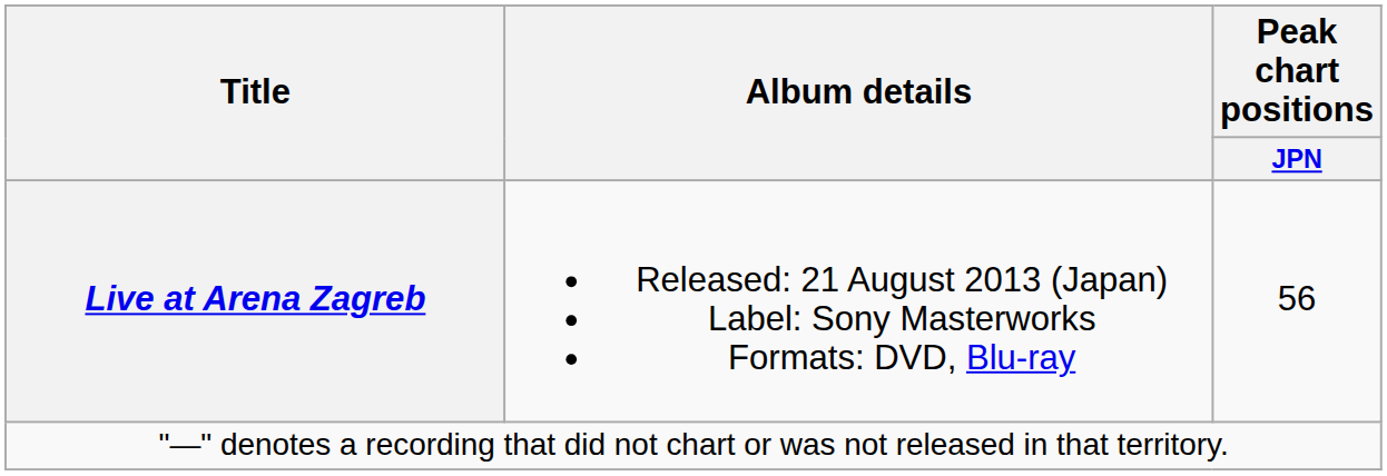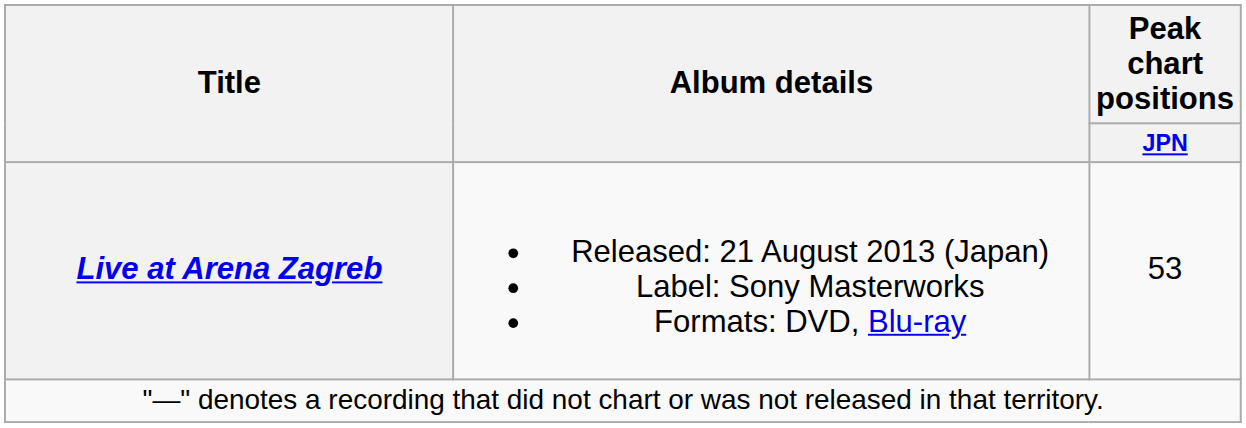Live at Arena Zagreb | Peak chart positions / JPN: 56 -> 53
